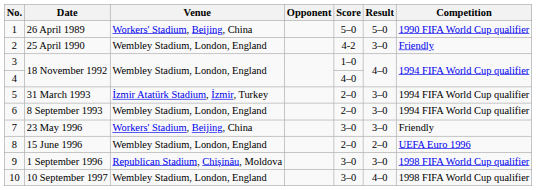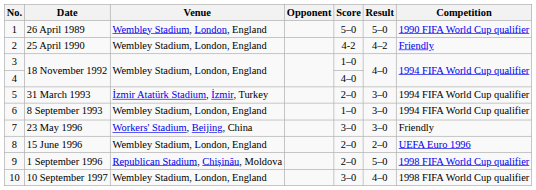26 April 1989 | Venue: Workers' Stadium, Beijing, China -> Wembley Stadium, London, England
25 April 1990 | Result: 3–0 -> 4–2
8 September 1993 | Score: 2–0 -> 1–0
1 September 1996 | Score: 3–0 -> 2–0
1 September 1996 | Result: 3–0 -> 5–0
